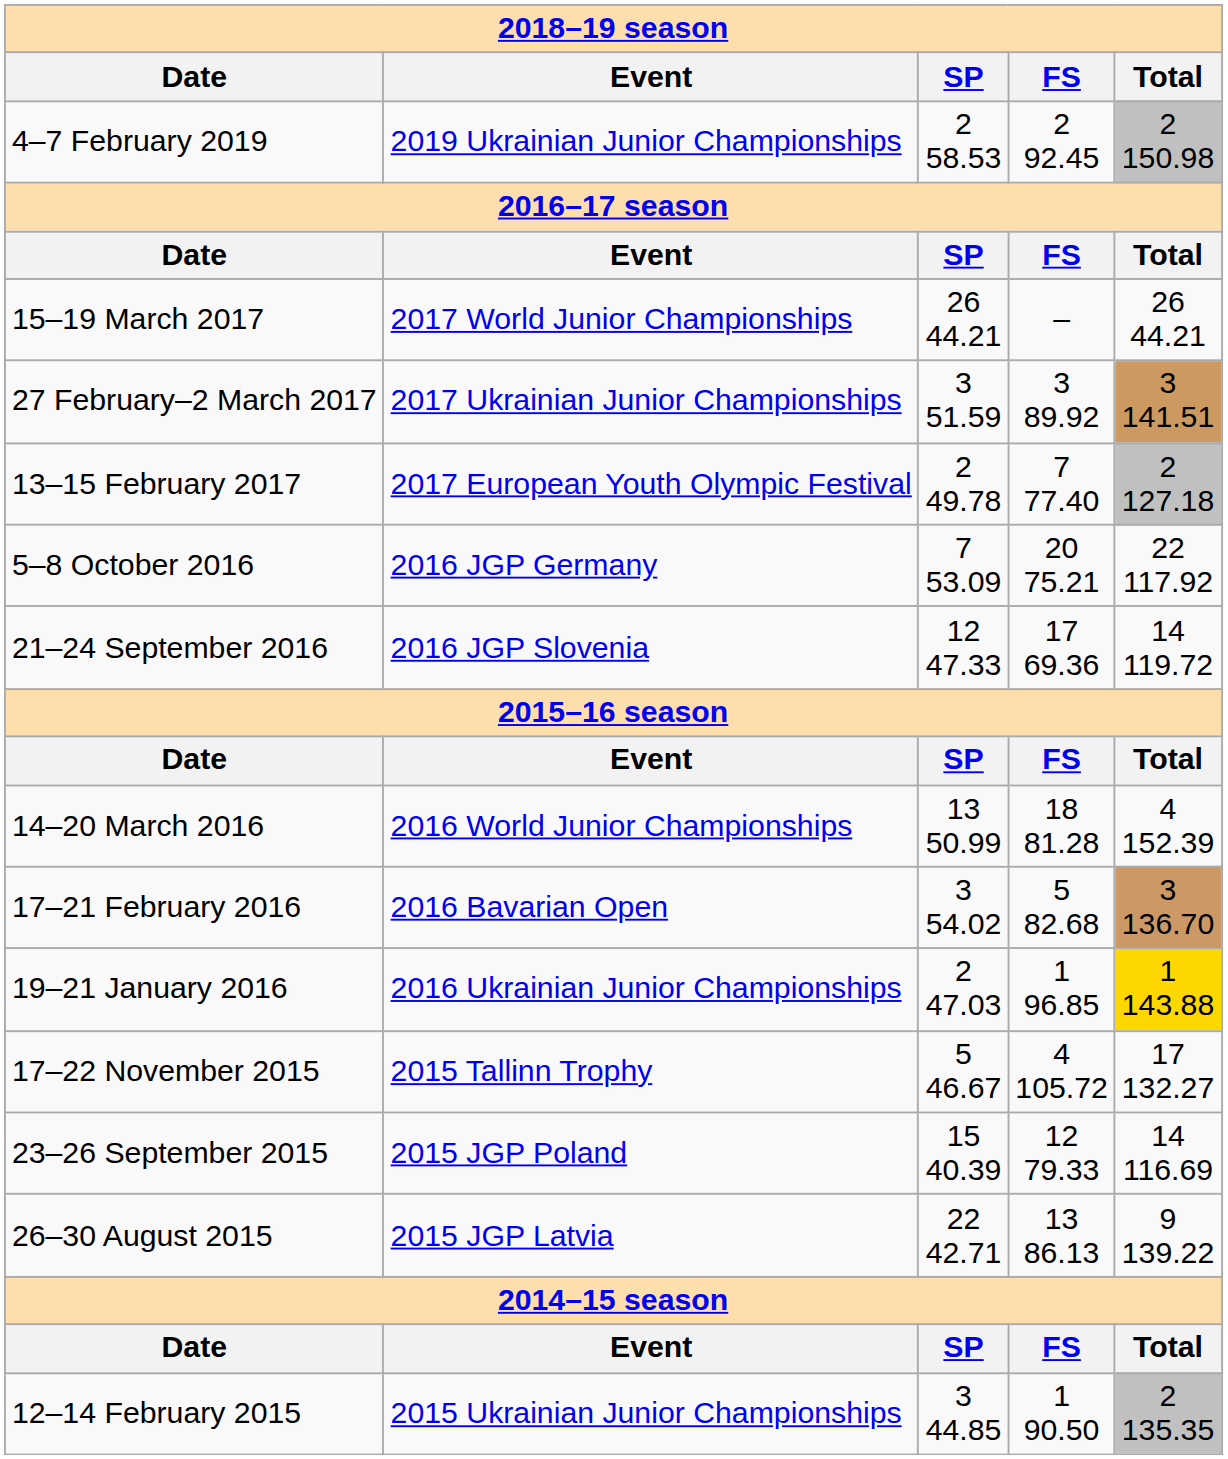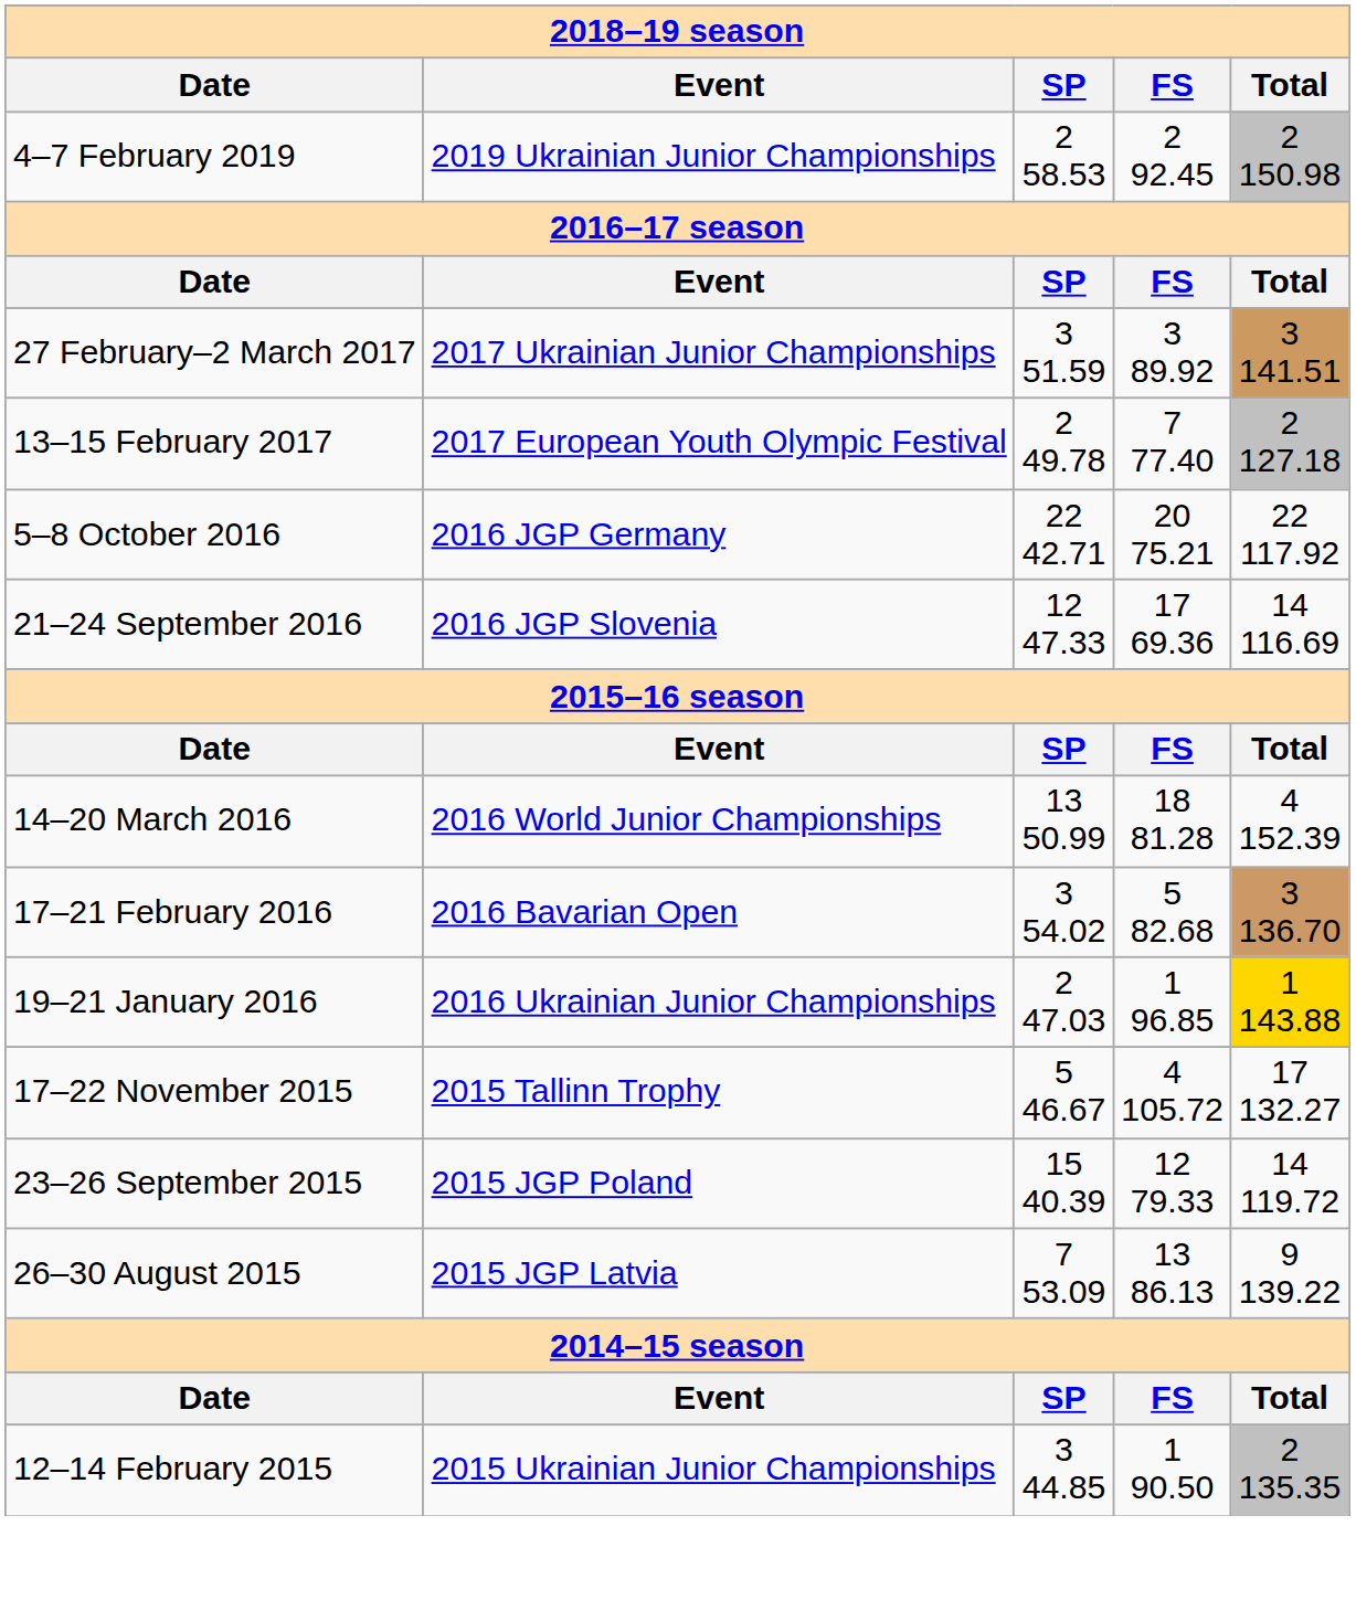- row: 15–19 March 2017 | 2017 World Junior Championships | 26 44.21 | – | 26 44.21
5–8 October 2016 | column 3: 7 53.09 -> 22 42.71
21–24 September 2016 | column 5: 14 119.72 -> 14 116.69
23–26 September 2015 | column 5: 14 116.69 -> 14 119.72
26–30 August 2015 | column 3: 22 42.71 -> 7 53.09
